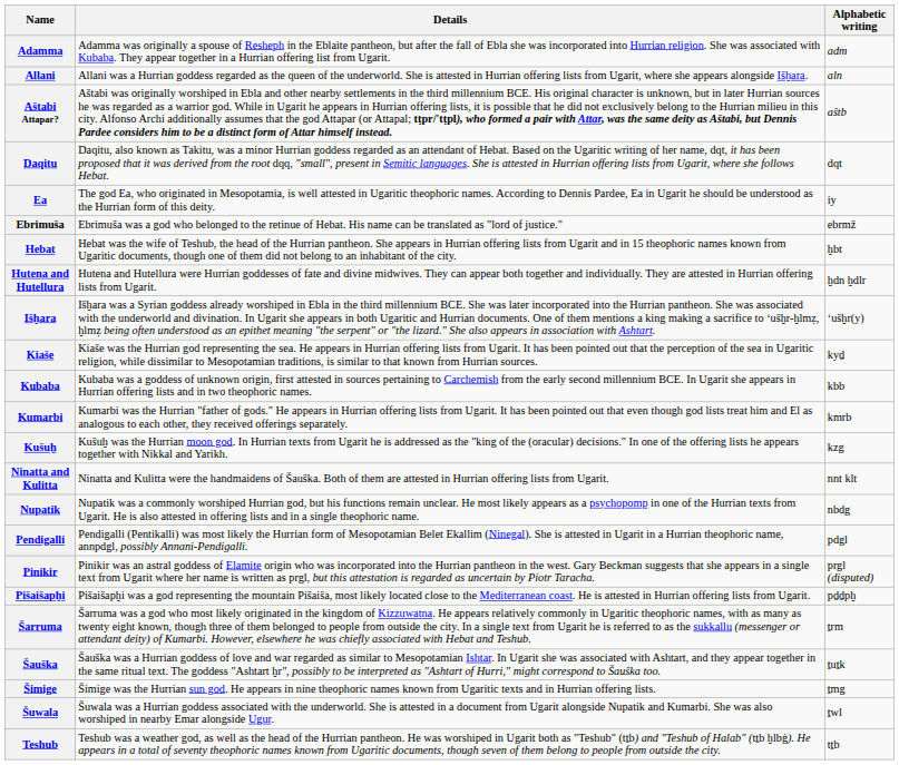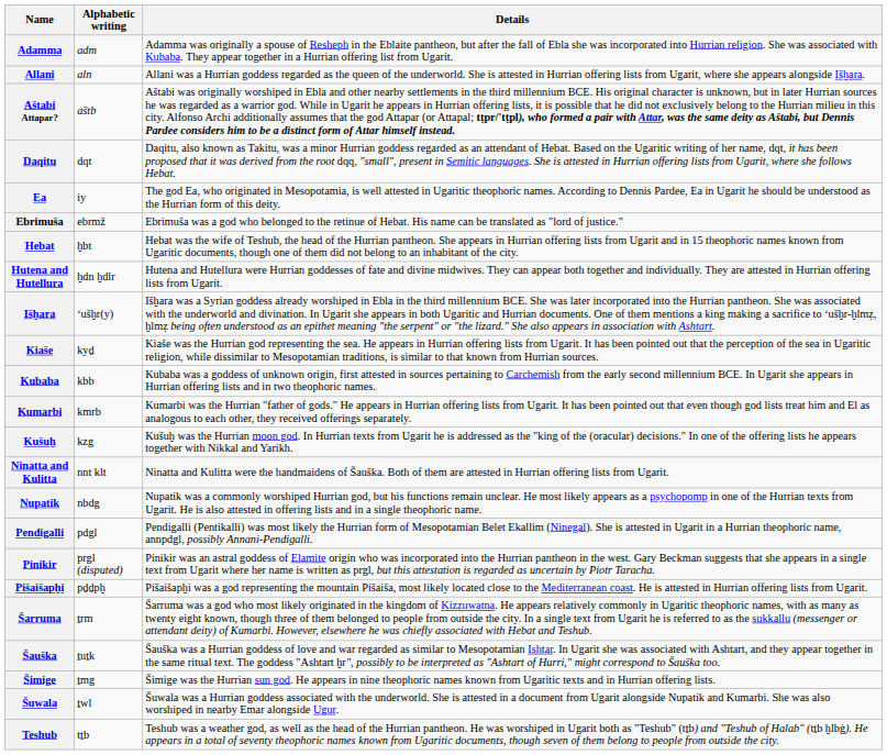columns swapped: Alphabetic writing <-> Details
